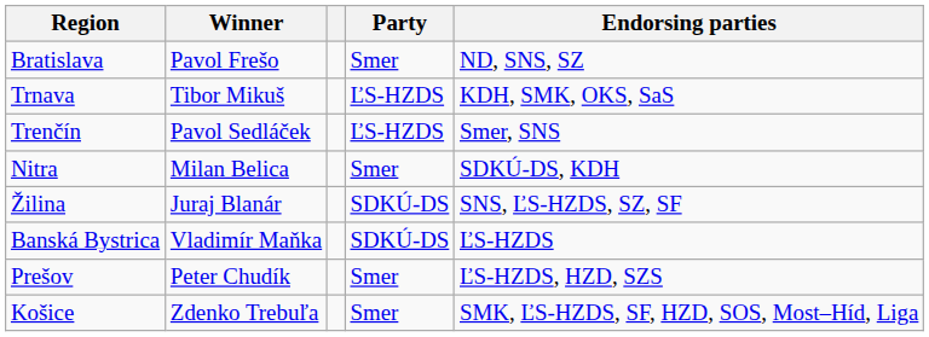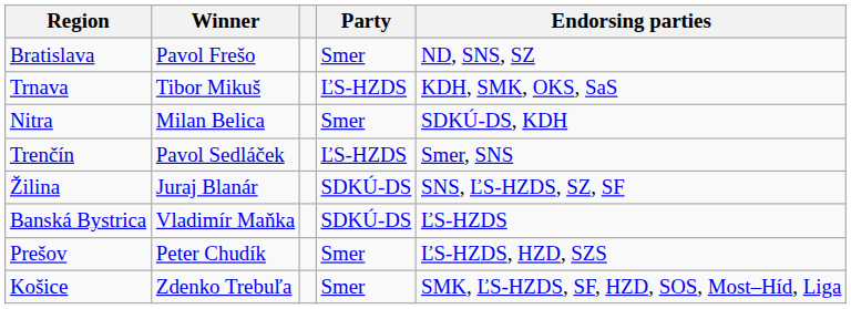rows swapped: Trenčín <-> Nitra
